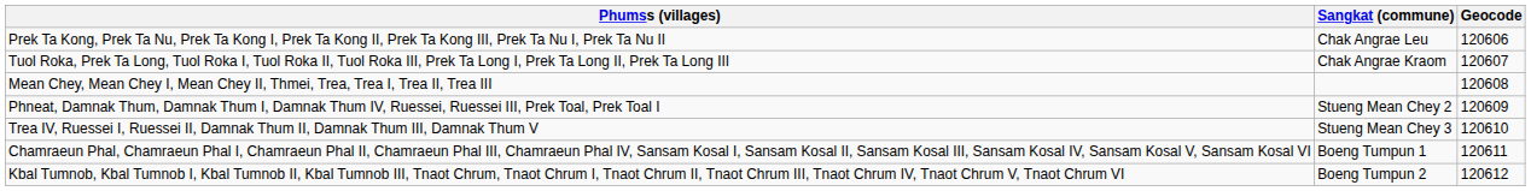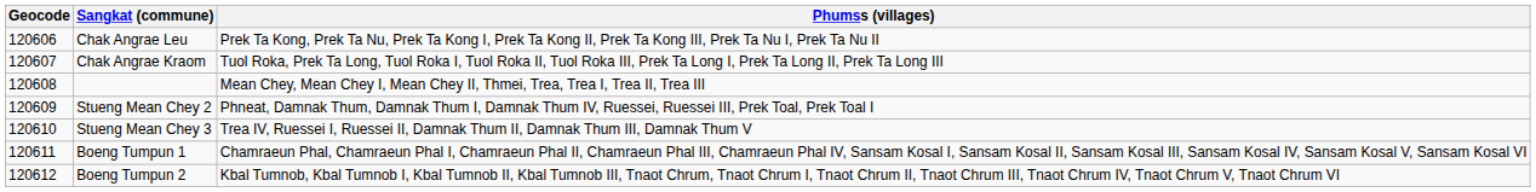columns swapped: Geocode <-> Phumss (villages)
